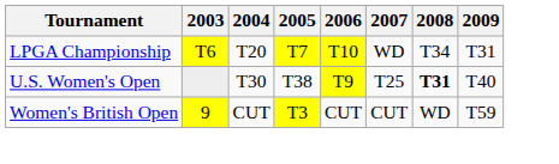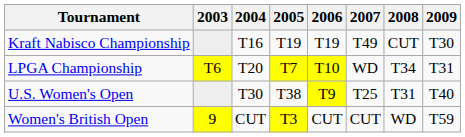+ row: Kraft Nabisco Championship | T16 | T19 | T19 | T49 | CUT | T30
U.S. Women's Open | 2008: bold -> normal
